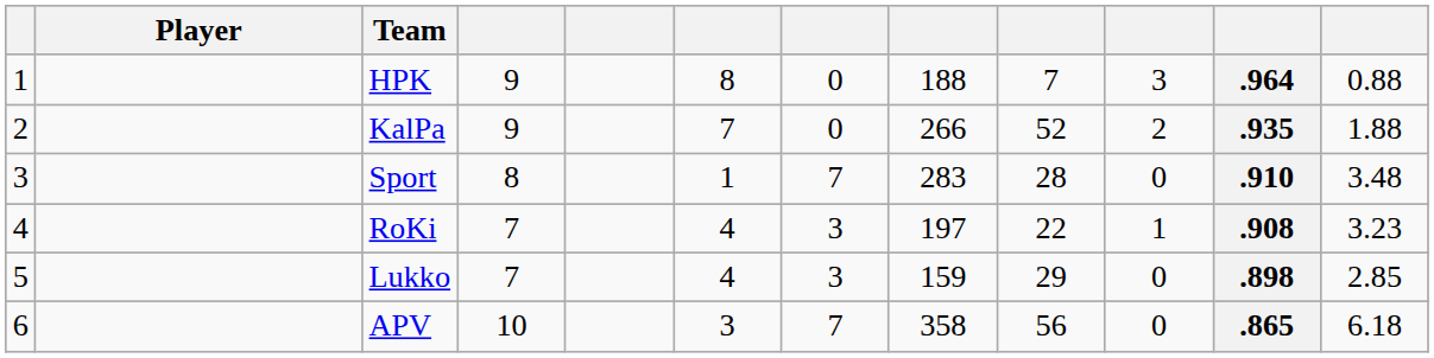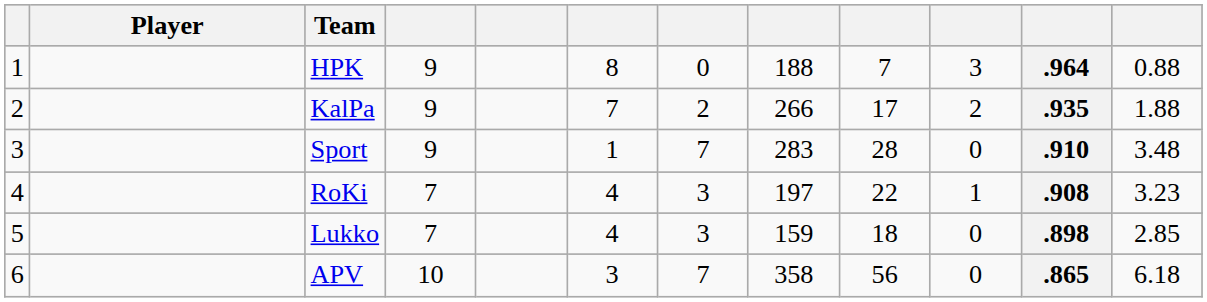KalPa | column 7: 0 -> 2
KalPa | column 9: 52 -> 17
Sport | column 4: 8 -> 9
Lukko | column 9: 29 -> 18
